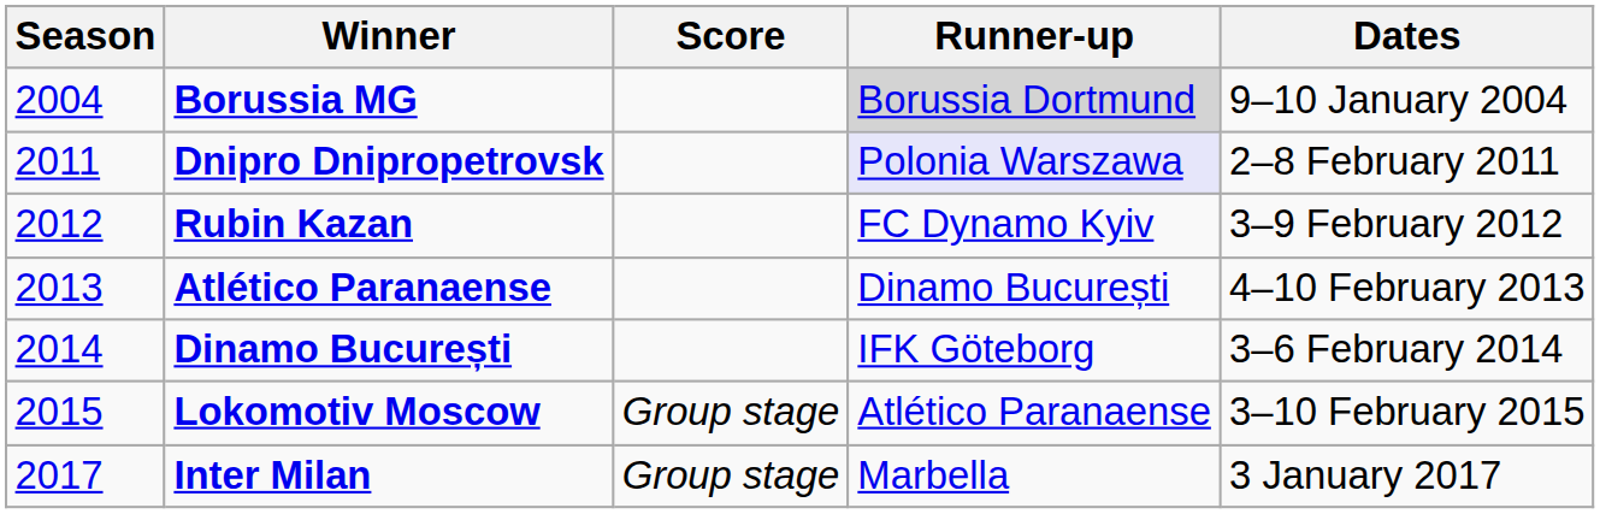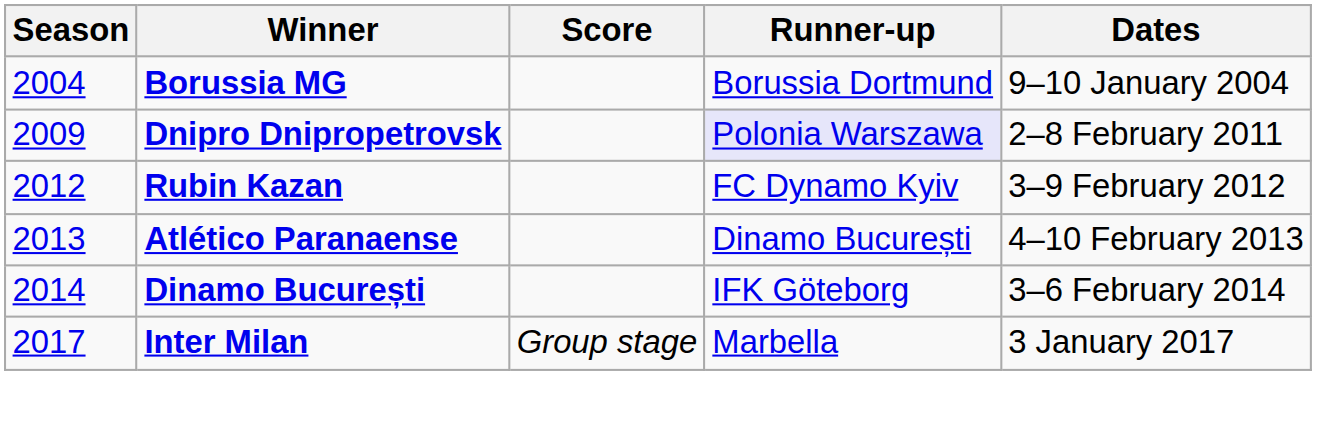Borussia MG | Runner-up: lightgrey background -> no background
Dnipro Dnipropetrovsk | Season: 2011 -> 2009
- row: 2015 | Lokomotiv Moscow | Group stage | Atlético Paranaense | 3–10 February 2015
